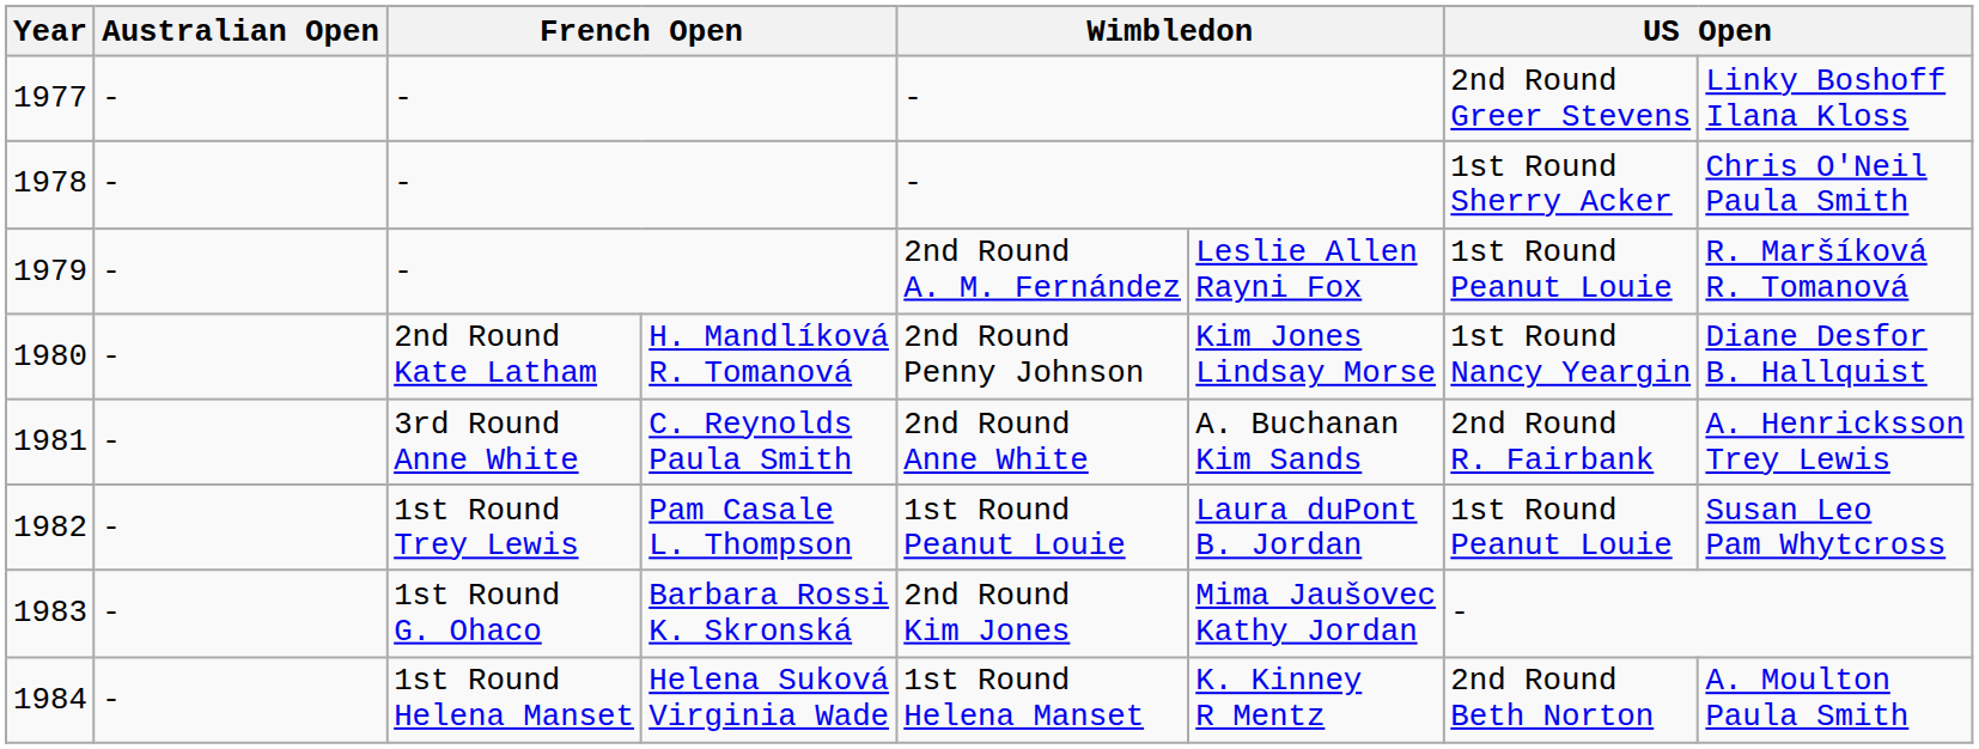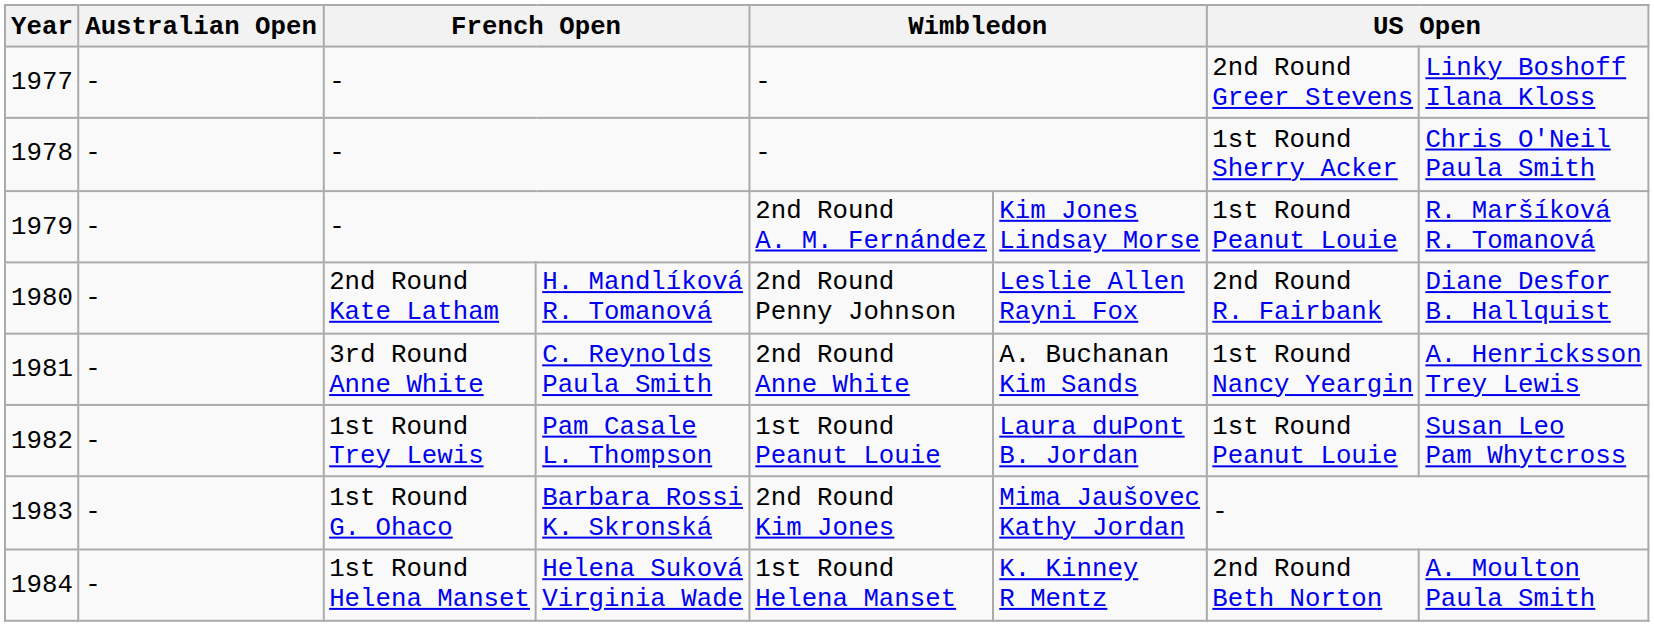1979 | column 7: Leslie Allen Rayni Fox -> Kim Jones Lindsay Morse
1980 | column 7: Kim Jones Lindsay Morse -> Leslie Allen Rayni Fox
1980 | column 8: 1st Round Nancy Yeargin -> 2nd Round R. Fairbank
1981 | column 8: 2nd Round R. Fairbank -> 1st Round Nancy Yeargin
